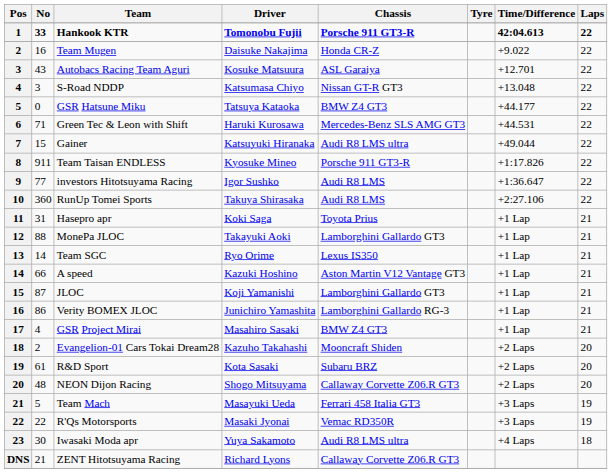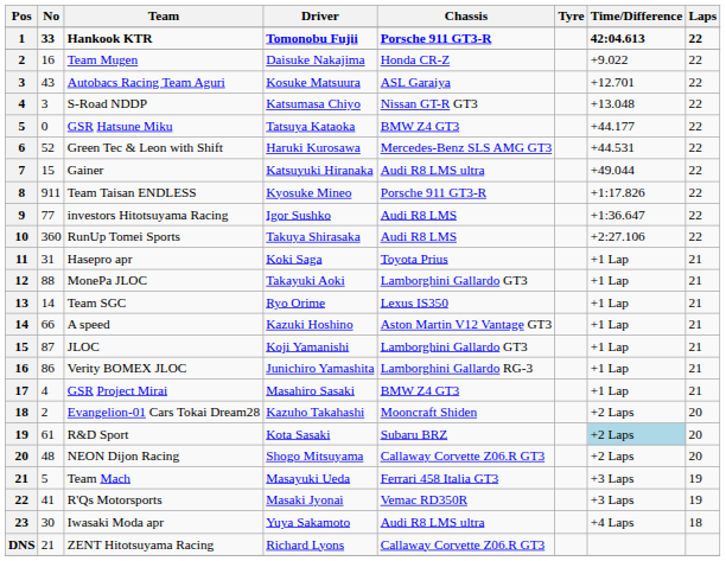Green Tec & Leon with Shift | No: 71 -> 52
R&D Sport | Time/Difference: no background -> lightblue background
R'Qs Motorsports | No: 22 -> 41
